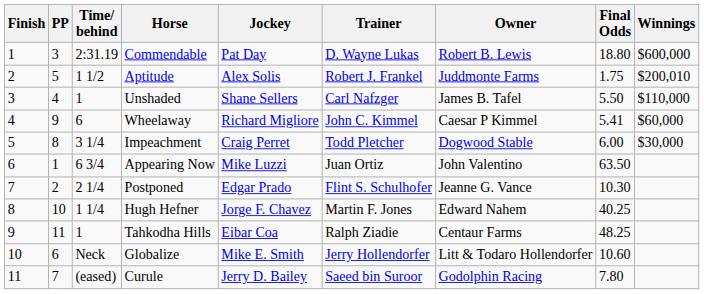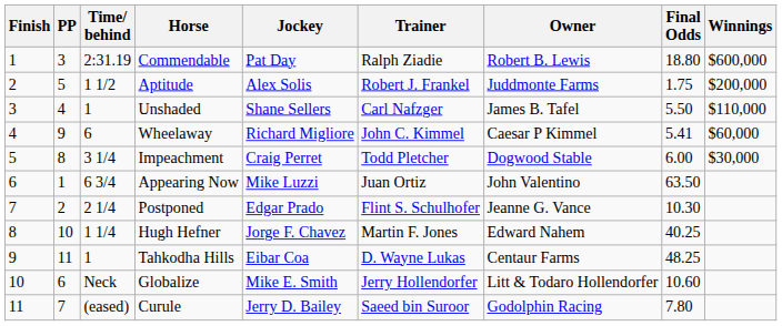Commendable | Trainer: D. Wayne Lukas -> Ralph Ziadie
Aptitude | Winnings: $200,010 -> $200,000
Tahkodha Hills | Trainer: Ralph Ziadie -> D. Wayne Lukas
